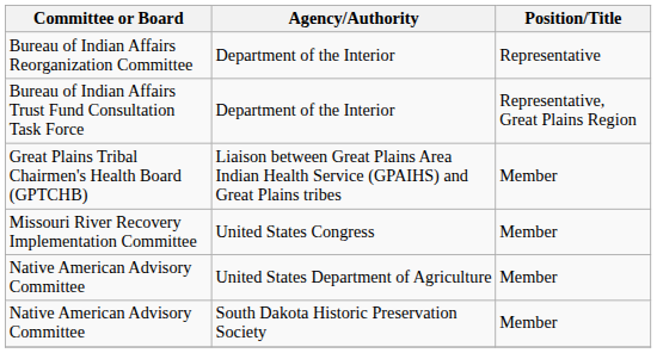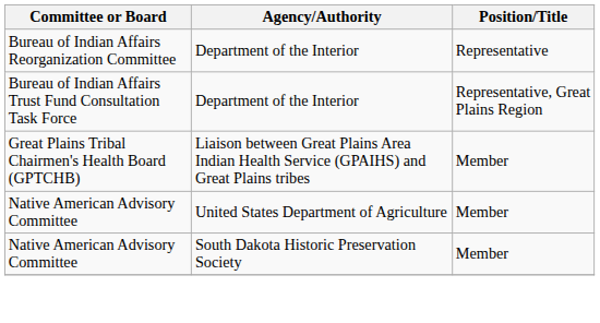- row: Missouri River Recovery Implementation Committee | United States Congress | Member
